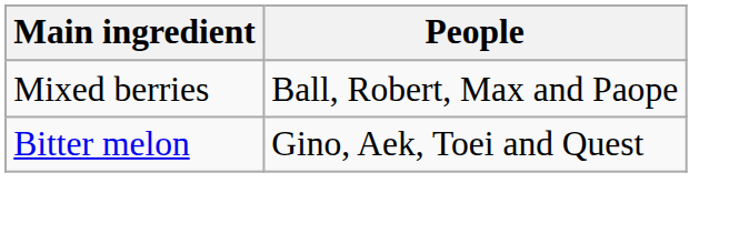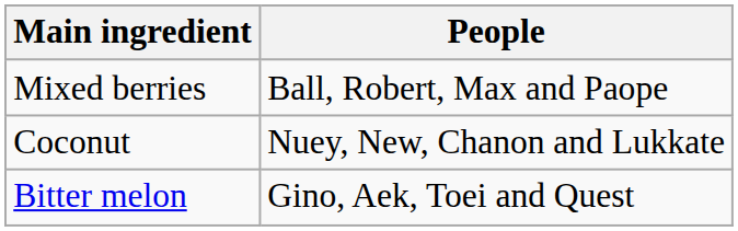+ row: Coconut | Nuey, New, Chanon and Lukkate
